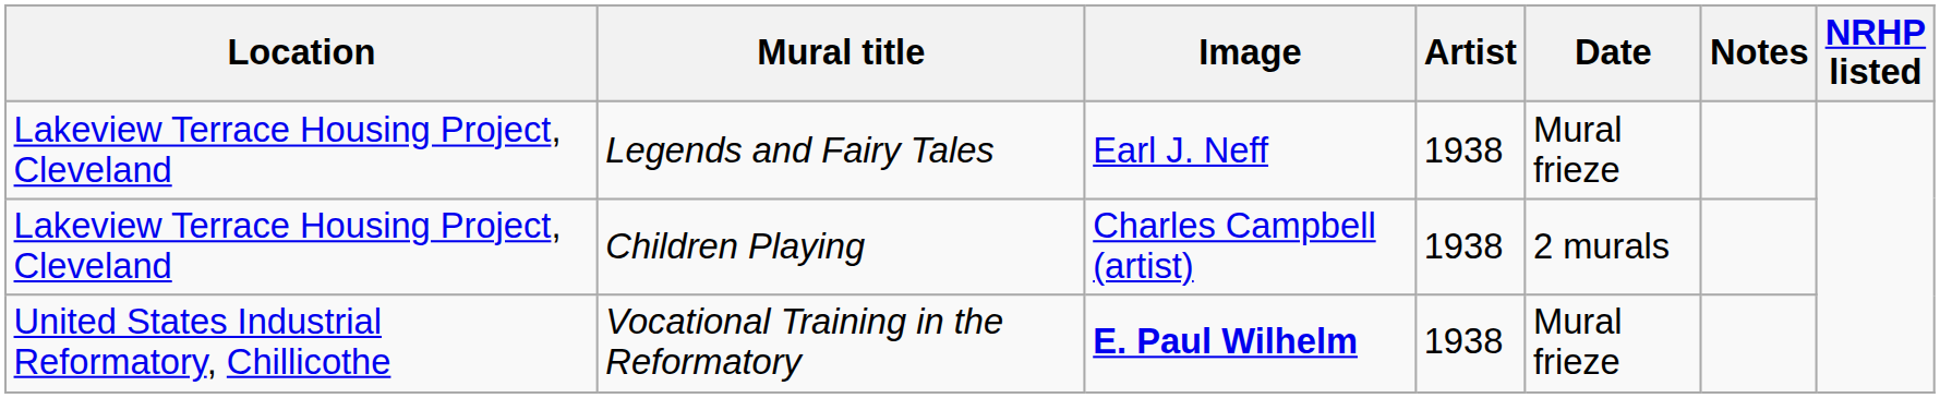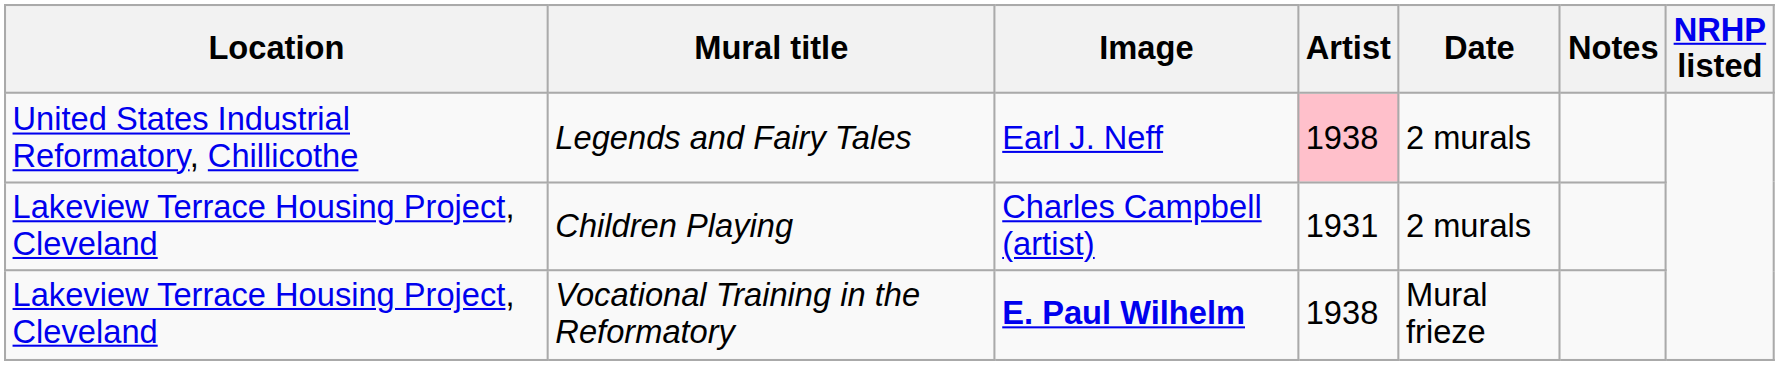Legends and Fairy Tales | Location: Lakeview Terrace Housing Project, Cleveland -> United States Industrial Reformatory, Chillicothe
Legends and Fairy Tales | Artist: no background -> pink background
Legends and Fairy Tales | Date: Mural frieze -> 2 murals
Children Playing | Artist: 1938 -> 1931
Vocational Training in the Reformatory | Location: United States Industrial Reformatory, Chillicothe -> Lakeview Terrace Housing Project, Cleveland
